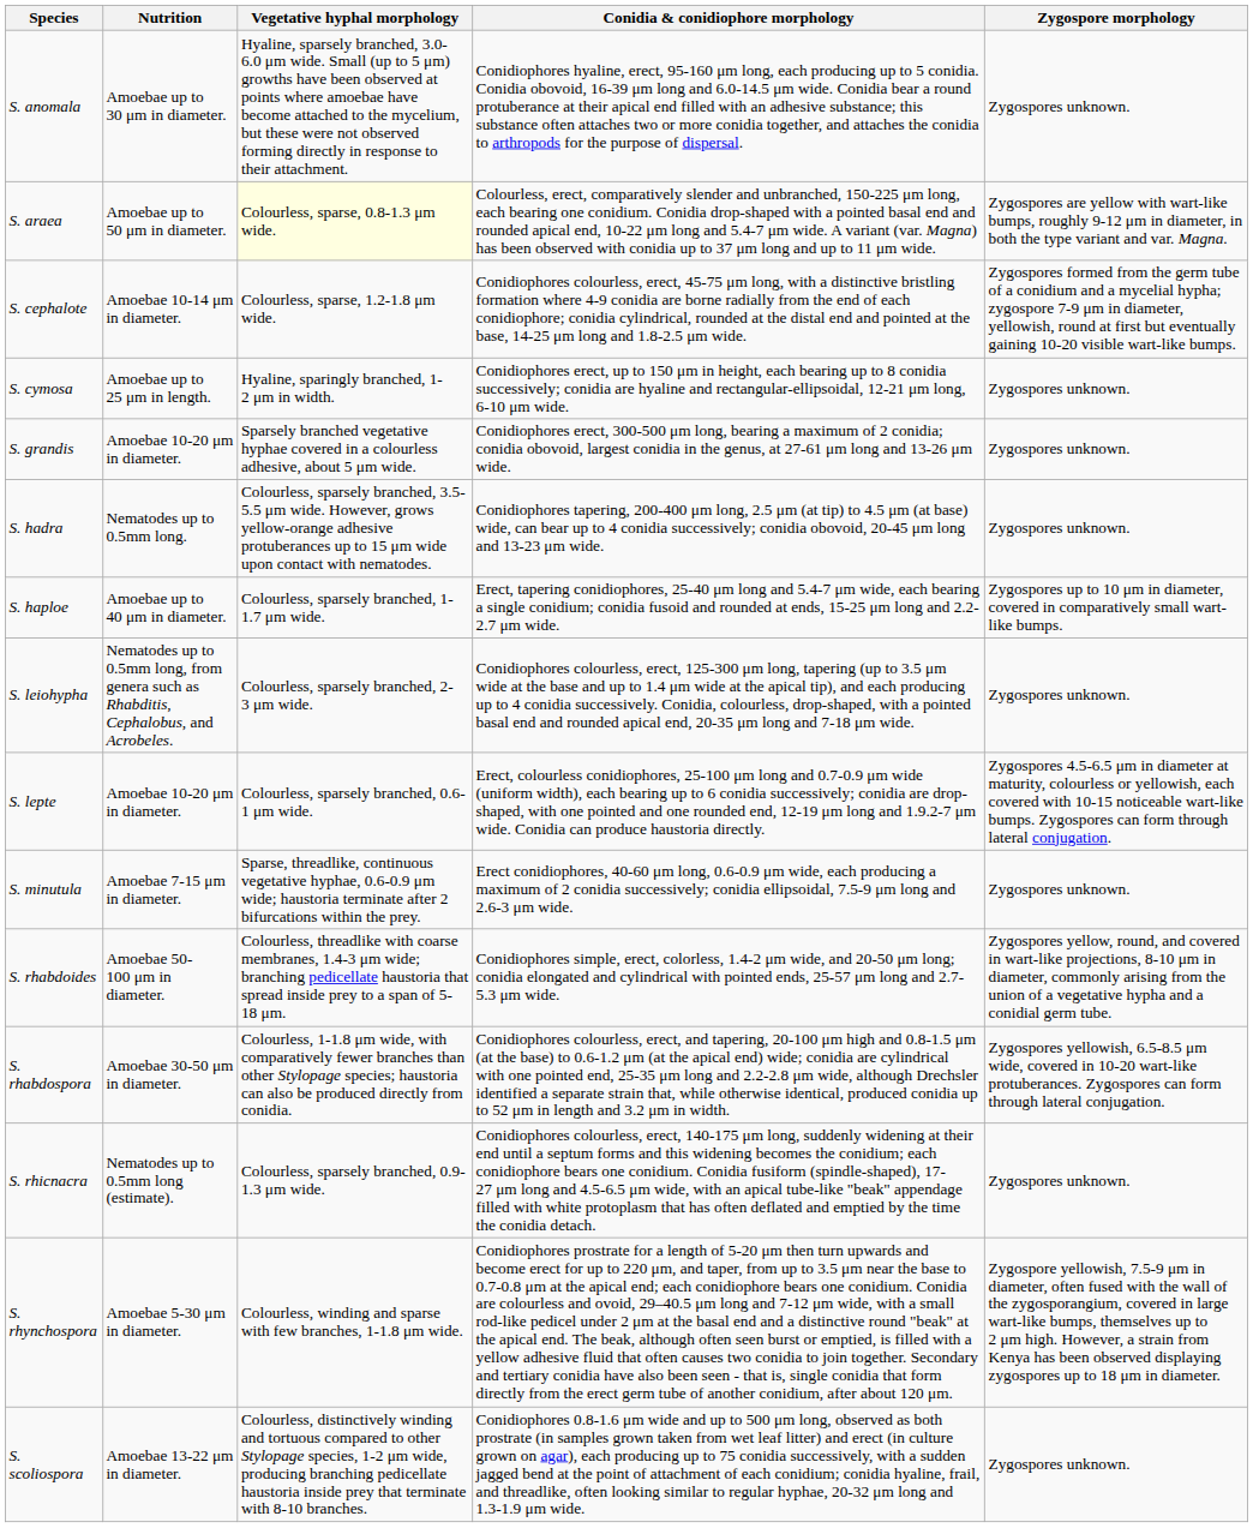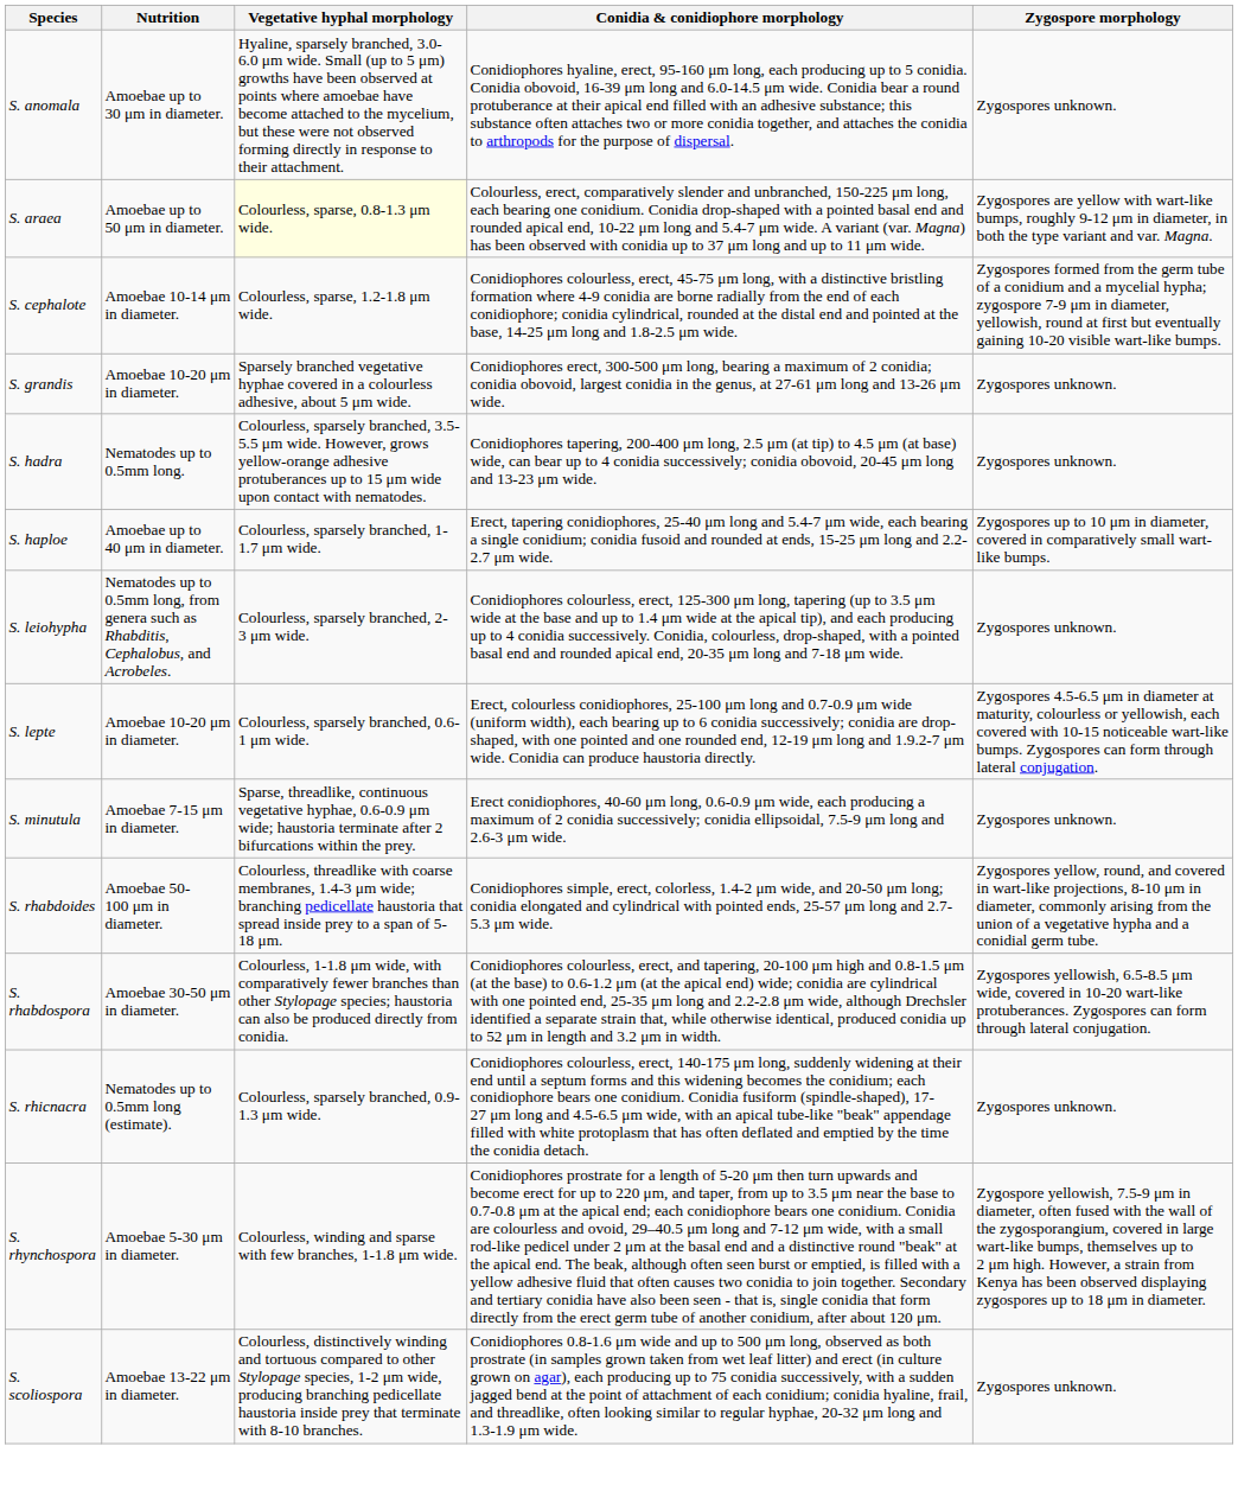- row: S. cymosa | Amoebae up to 25 μm in length. | Hyaline, sparingly branched, 1-2 μm in width. | Conidiophores erect, up to 150 μm in height, each bearing up to 8 conidia successively; conidia are hyaline and rectangular-ellipsoidal, 12-21 μm long, 6-10 μm wide. | Zygospores unknown.
